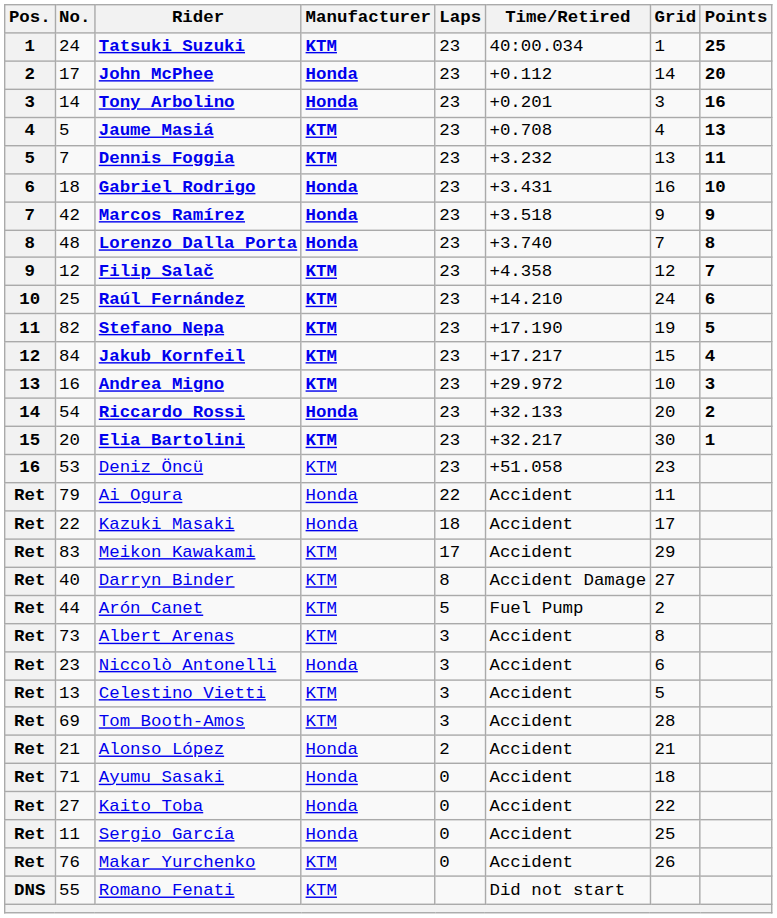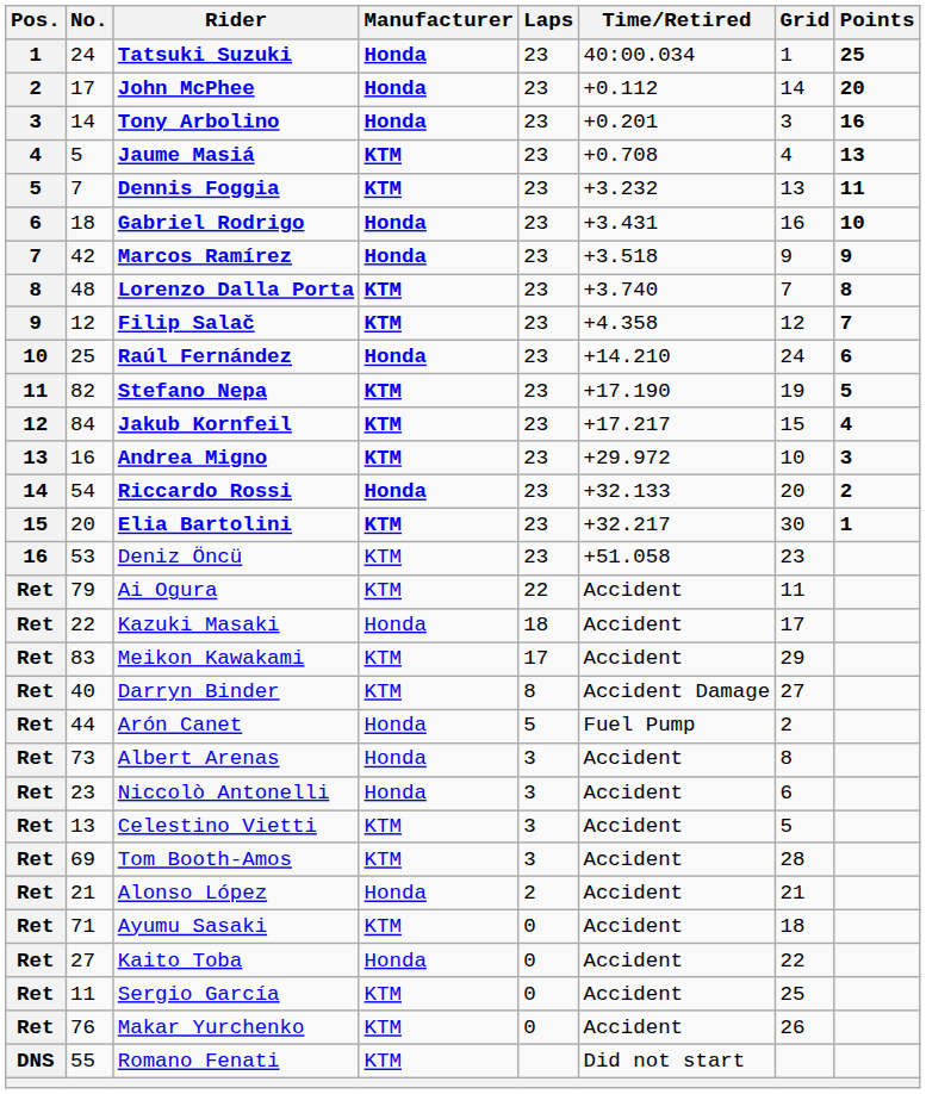Tatsuki Suzuki | Manufacturer: KTM -> Honda
Lorenzo Dalla Porta | Manufacturer: Honda -> KTM
Raúl Fernández | Manufacturer: KTM -> Honda
Ai Ogura | Manufacturer: Honda -> KTM
Arón Canet | Manufacturer: KTM -> Honda
Albert Arenas | Manufacturer: KTM -> Honda
Ayumu Sasaki | Manufacturer: Honda -> KTM
Sergio García | Manufacturer: Honda -> KTM
